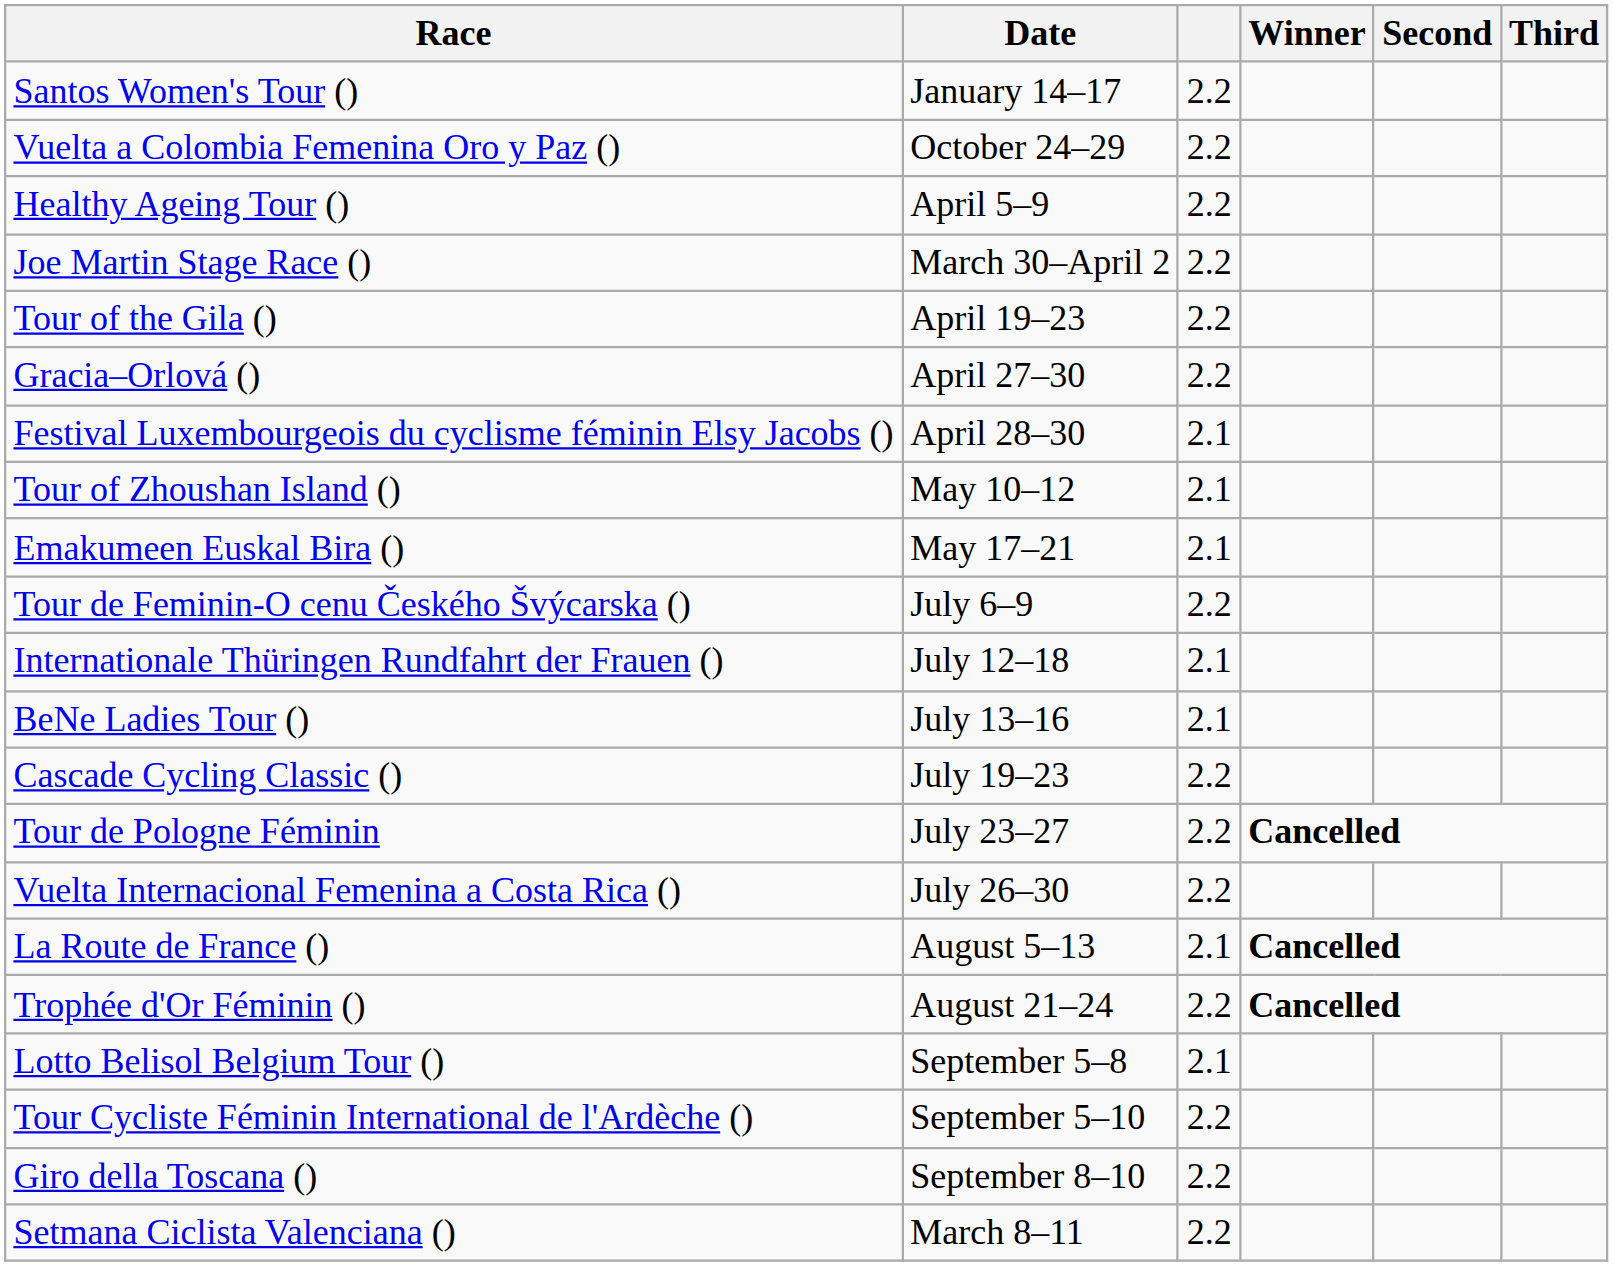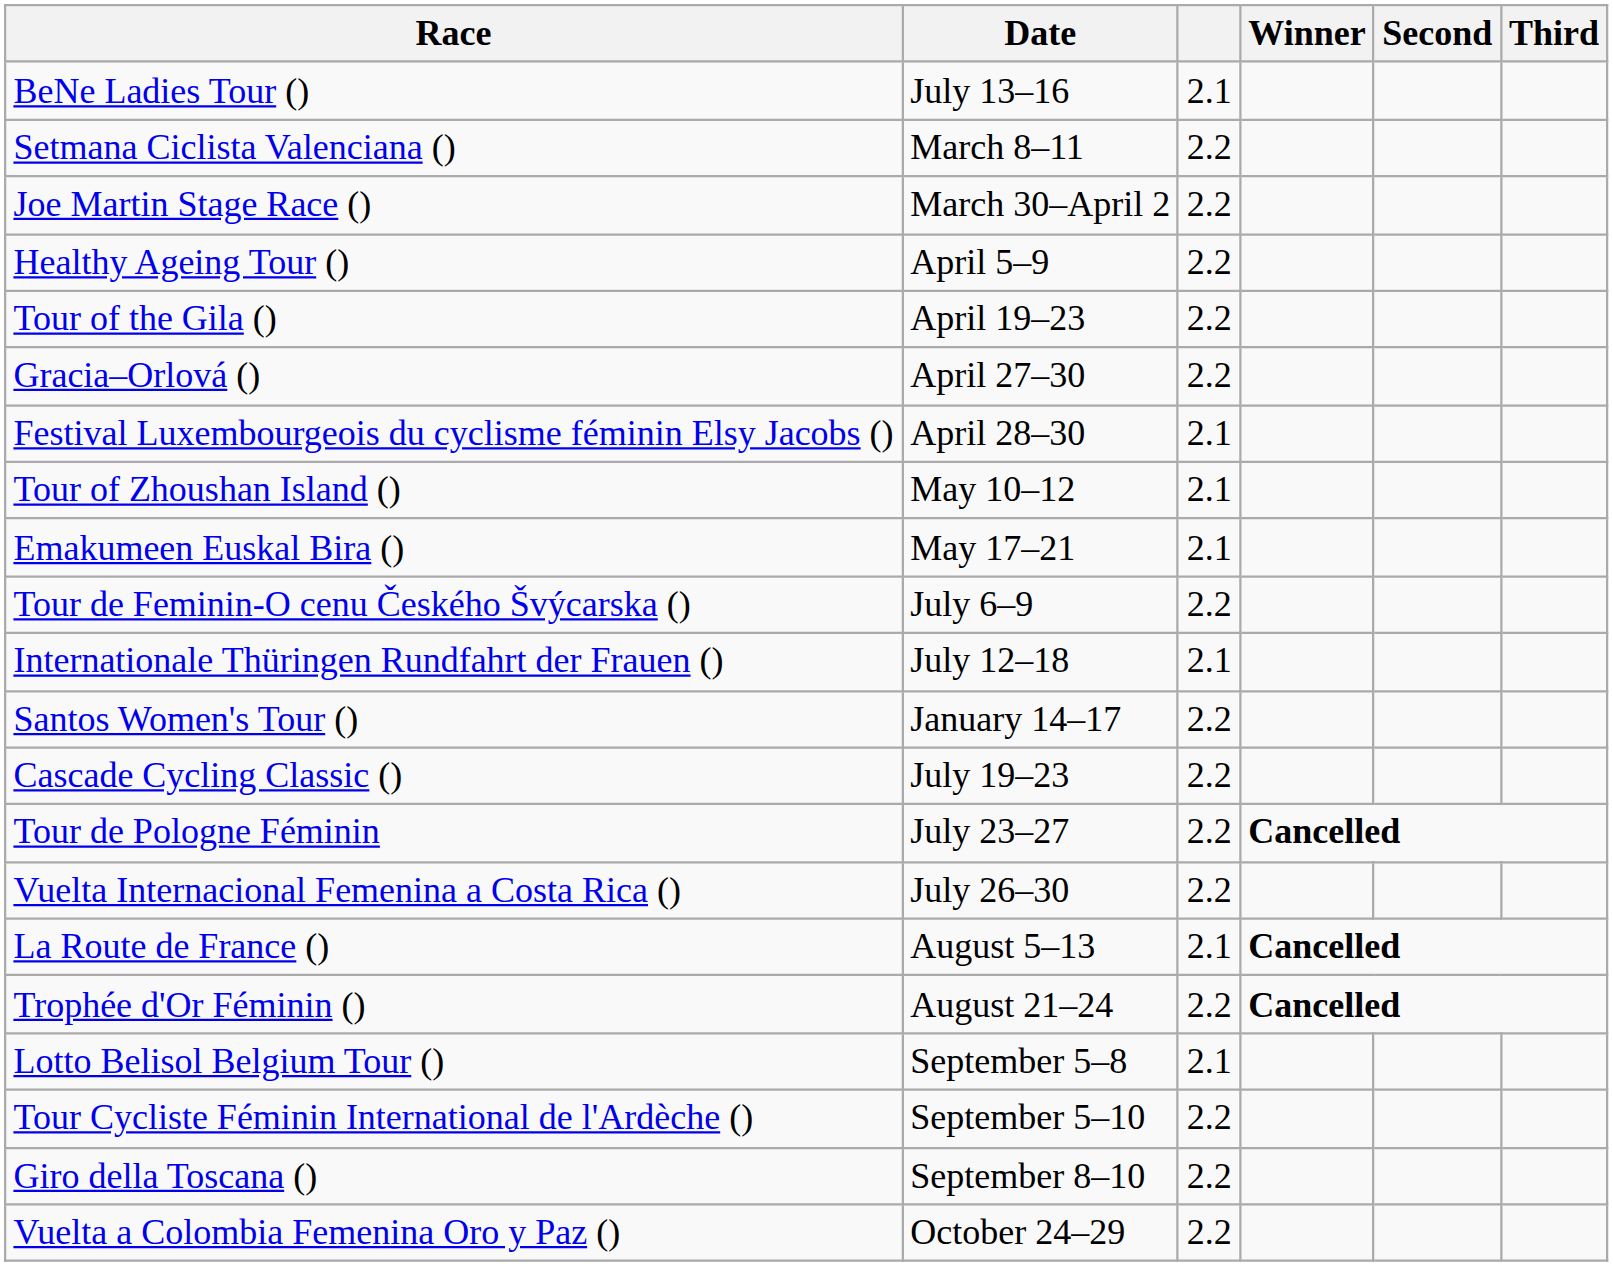rows swapped: Santos Women's Tour () <-> BeNe Ladies Tour ()
rows swapped: Setmana Ciclista Valenciana () <-> Vuelta a Colombia Femenina Oro y Paz ()
rows swapped: Joe Martin Stage Race () <-> Healthy Ageing Tour ()
